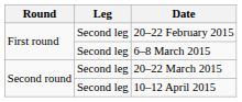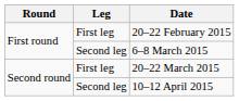20–22 February 2015 | Leg: Second leg -> First leg
20–22 March 2015 | Leg: Second leg -> First leg
